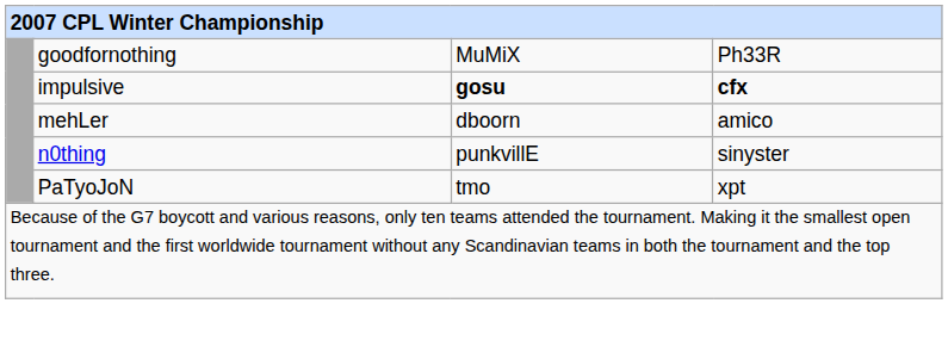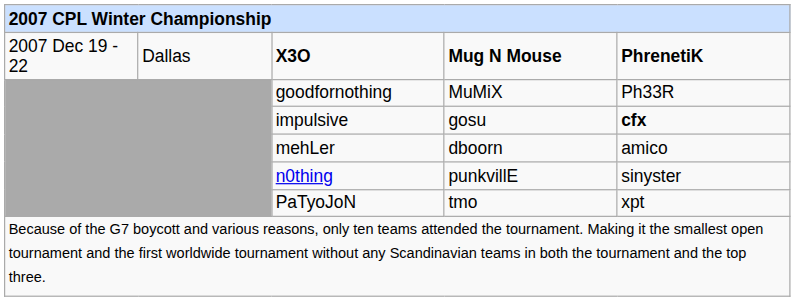+ row: 2007 Dec 19 - 22 | Dallas | X3O | Mug N Mouse | PhrenetiK
impulsive | column 4: bold -> normal
